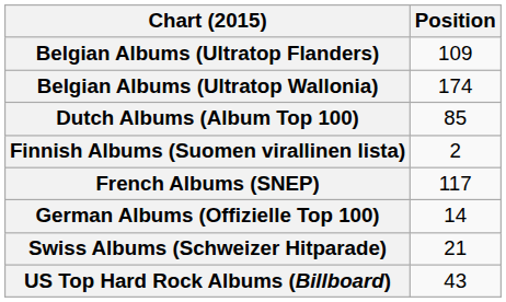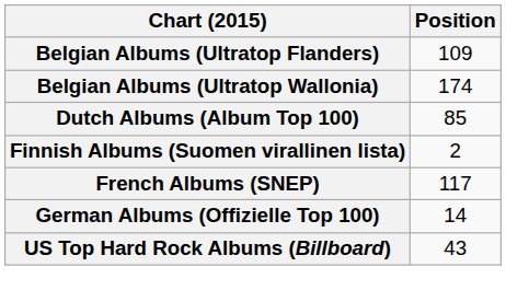- row: Swiss Albums (Schweizer Hitparade) | 21
